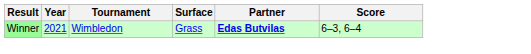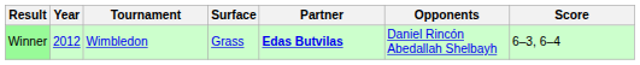+ column: Opponents | Daniel Rincón Abedallah Shelbayh
Winner | Year: 2021 -> 2012
